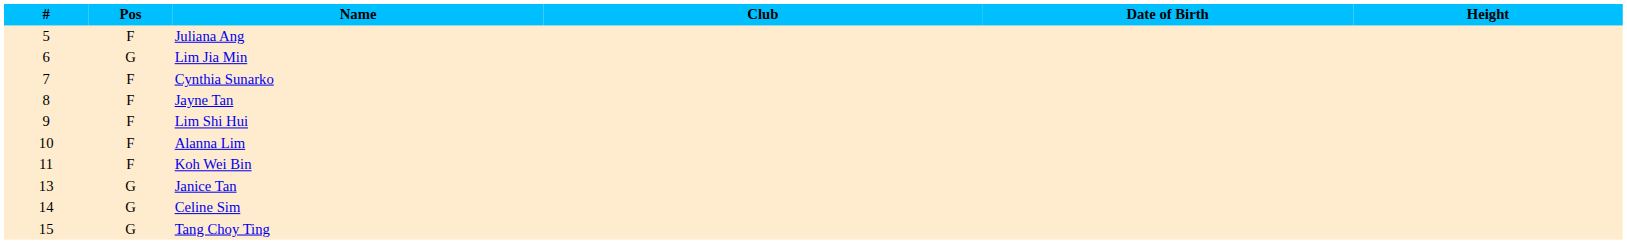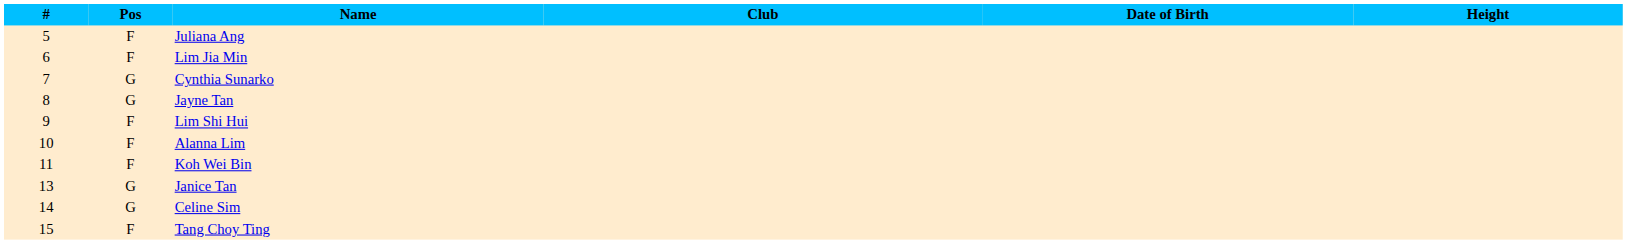Lim Jia Min | Pos: G -> F
Cynthia Sunarko | Pos: F -> G
Jayne Tan | Pos: F -> G
Tang Choy Ting | Pos: G -> F
